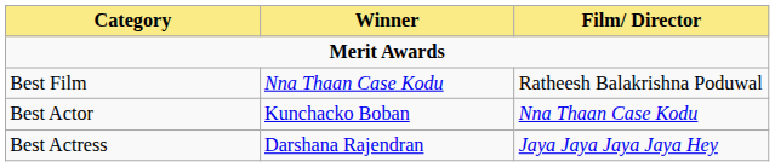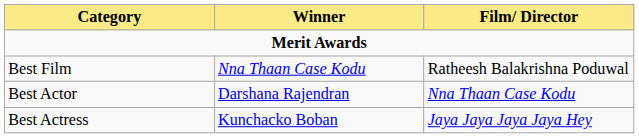Best Actor | Winner: Kunchacko Boban -> Darshana Rajendran
Best Actress | Winner: Darshana Rajendran -> Kunchacko Boban
